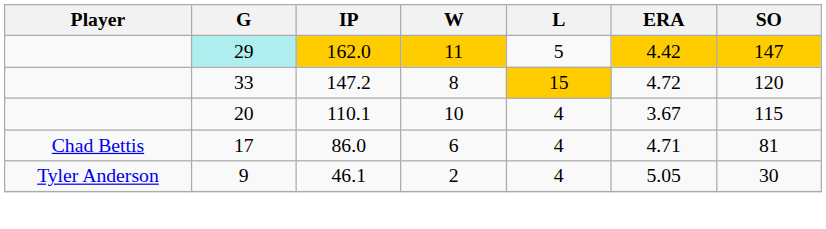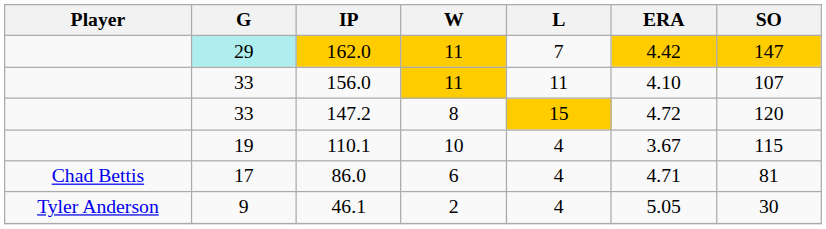162.0 | L: 5 -> 7
+ row: 33 | 156.0 | 11 | 11 | 4.10 | 107
110.1 | G: 20 -> 19
